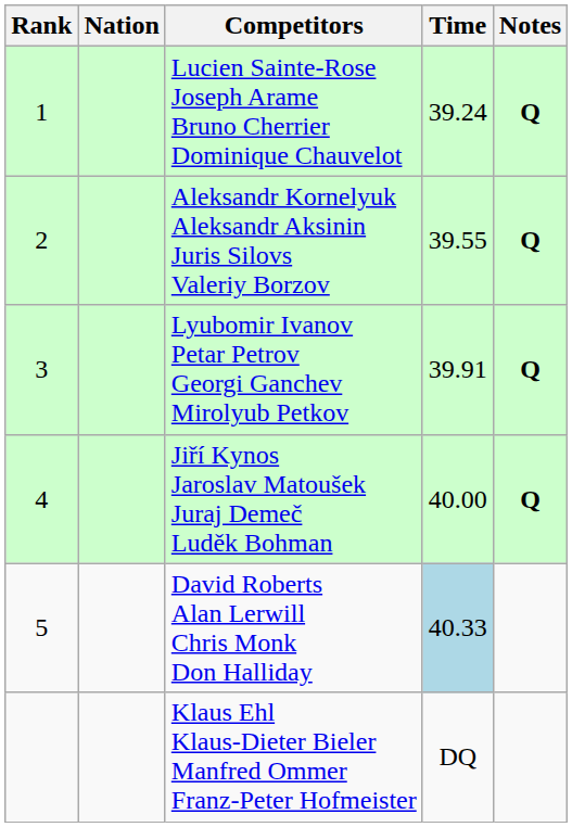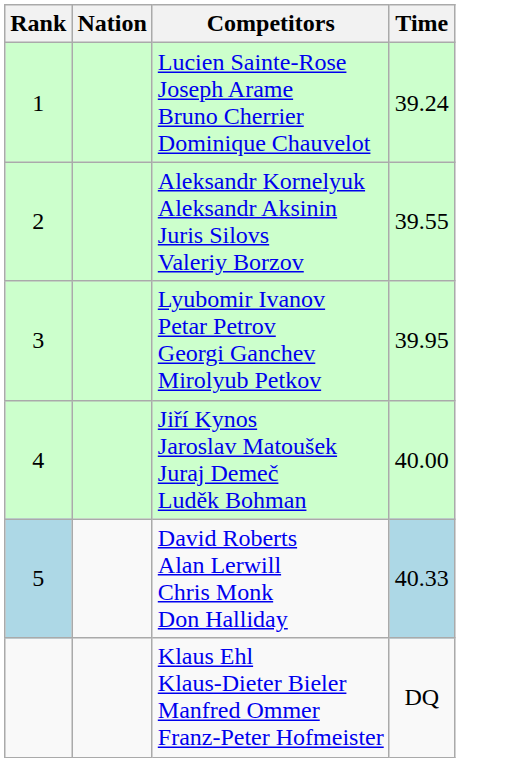- column: Notes | Q | Q | Q | Q
Lyubomir Ivanov Petar Petrov Georgi Ganchev Mirolyub Petkov | Time: 39.91 -> 39.95
David Roberts Alan Lerwill Chris Monk Don Halliday | Rank: no background -> lightblue background
